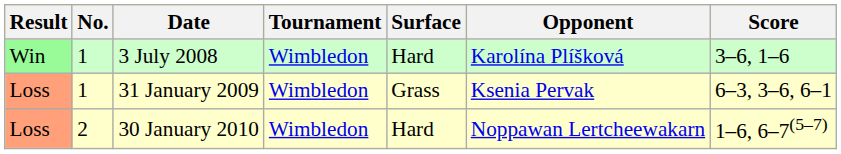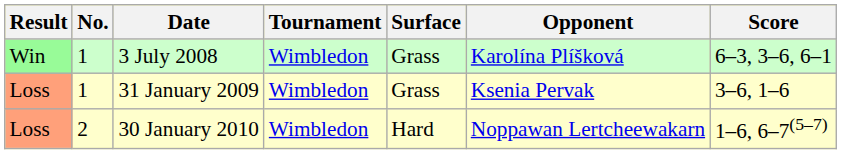3 July 2008 | Surface: Hard -> Grass
3 July 2008 | Score: 3–6, 1–6 -> 6–3, 3–6, 6–1
31 January 2009 | Score: 6–3, 3–6, 6–1 -> 3–6, 1–6
